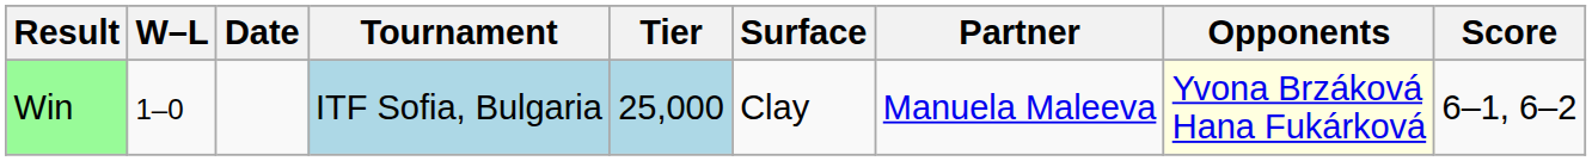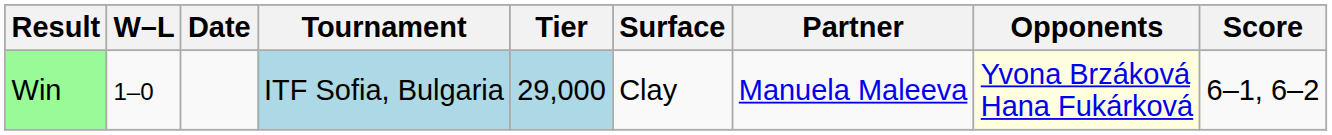Win | Tier: 25,000 -> 29,000
